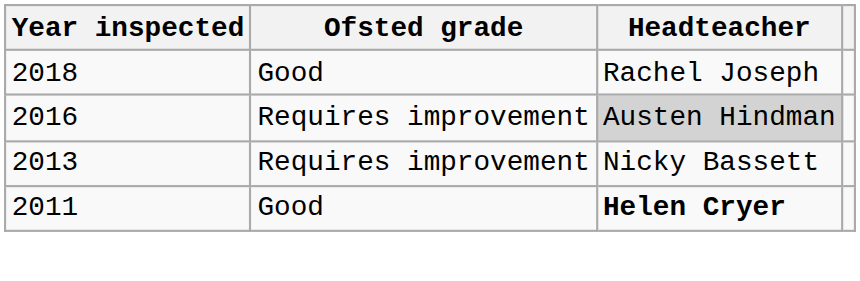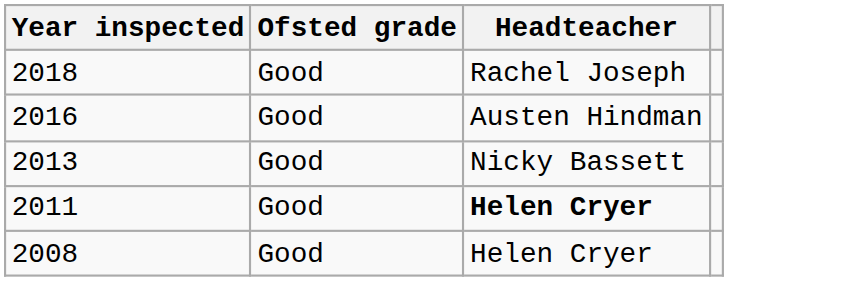2016 | Ofsted grade: Requires improvement -> Good
2016 | Headteacher: lightgrey background -> no background
2013 | Ofsted grade: Requires improvement -> Good
+ row: 2008 | Good | Helen Cryer
